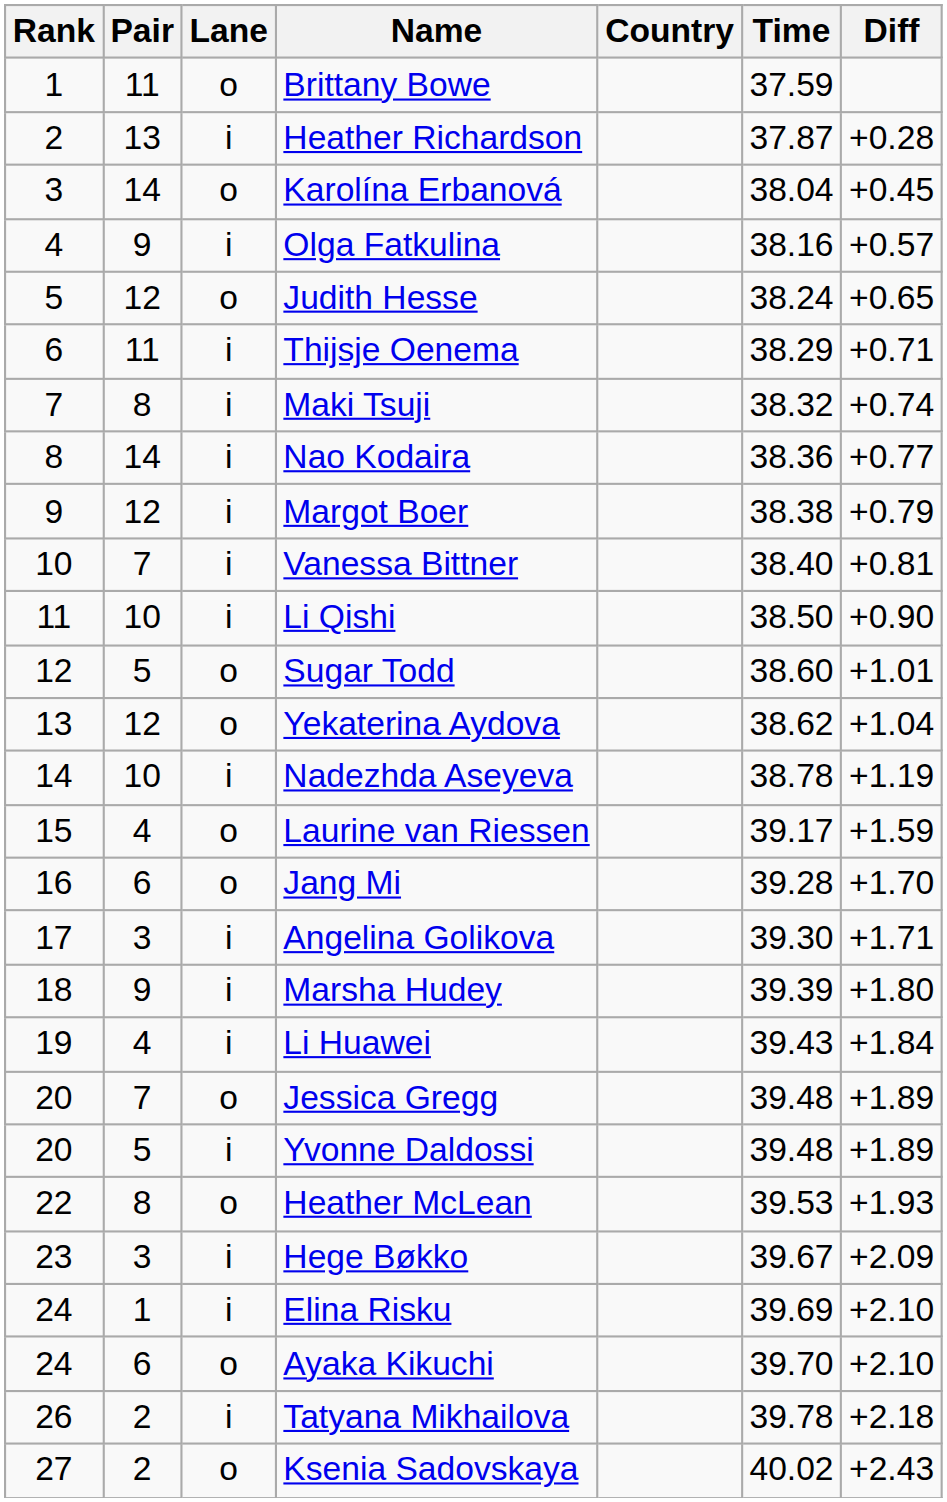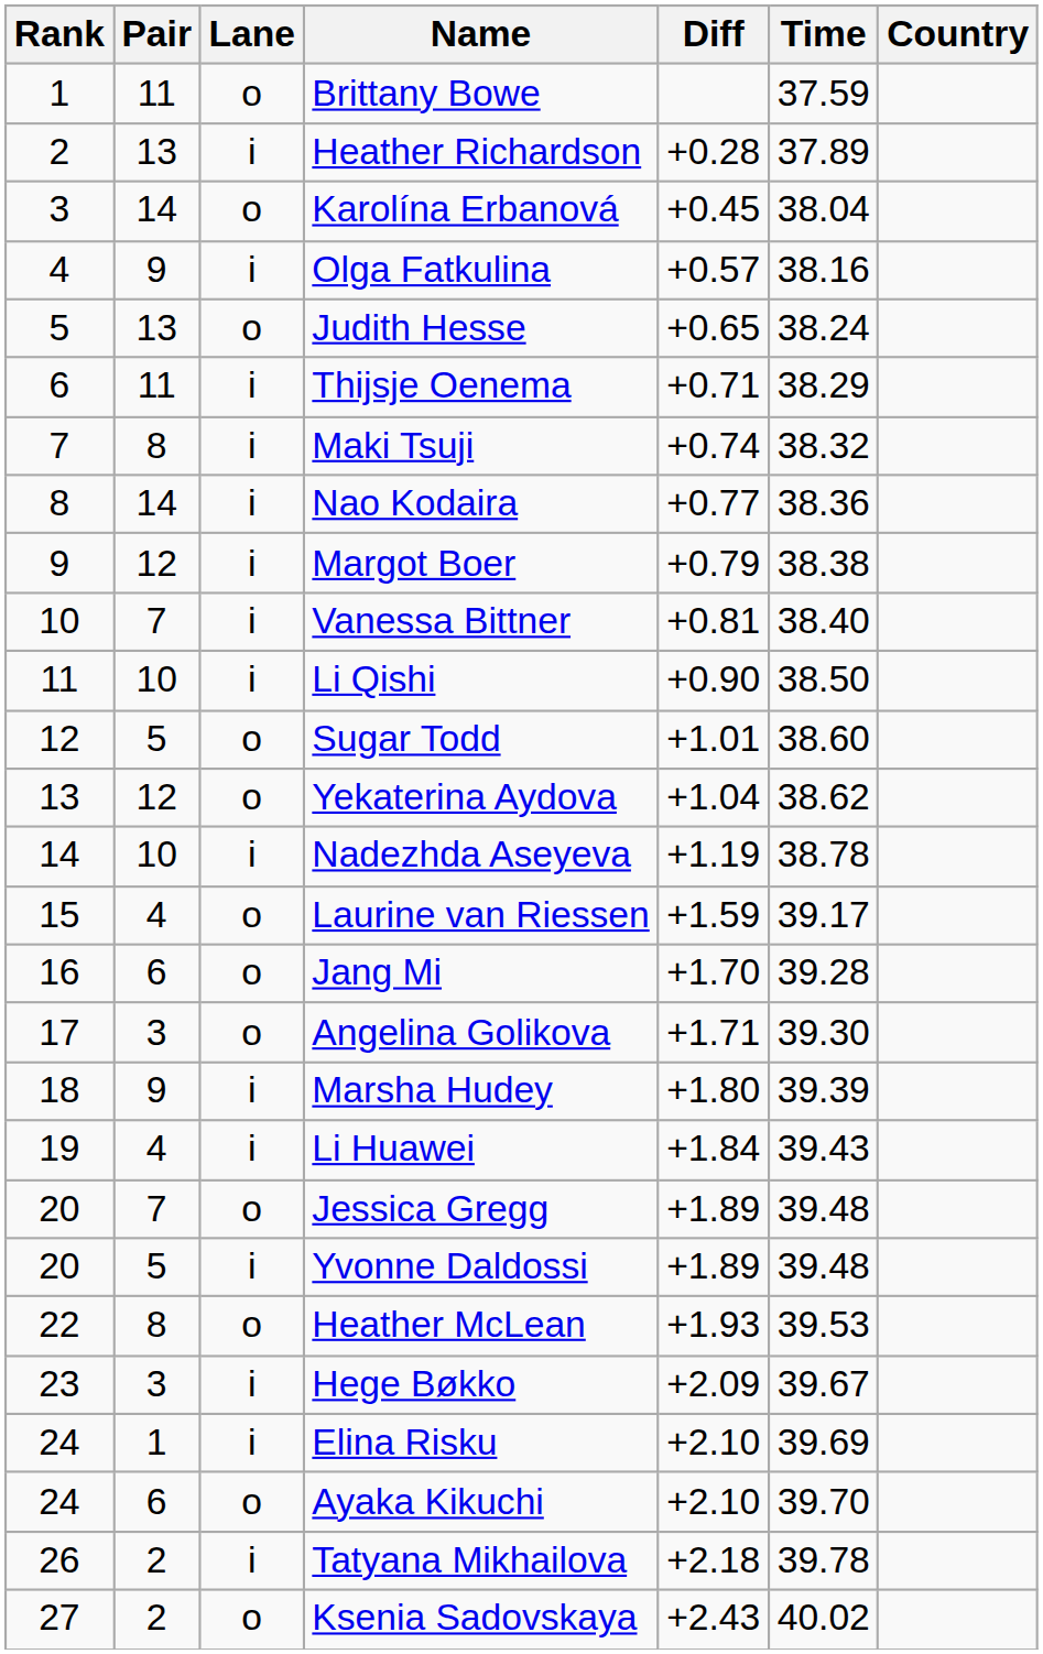columns swapped: Country <-> Diff
Heather Richardson | Time: 37.87 -> 37.89
Judith Hesse | Pair: 12 -> 13
Angelina Golikova | Lane: i -> o
